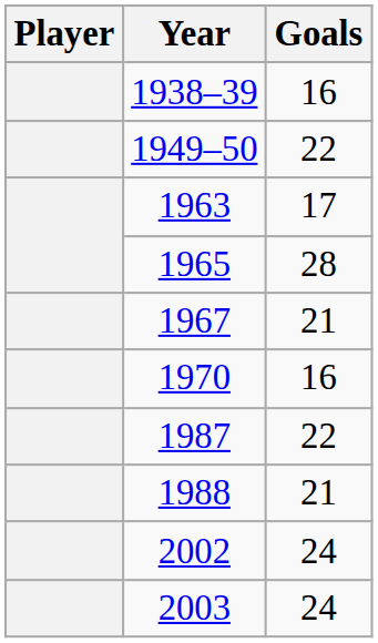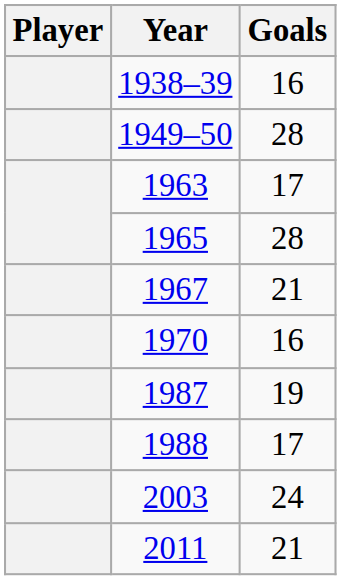1949–50 | Goals: 22 -> 28
1987 | Goals: 22 -> 19
1988 | Goals: 21 -> 17
- row: 2002 | 24
+ row: 2011 | 21
